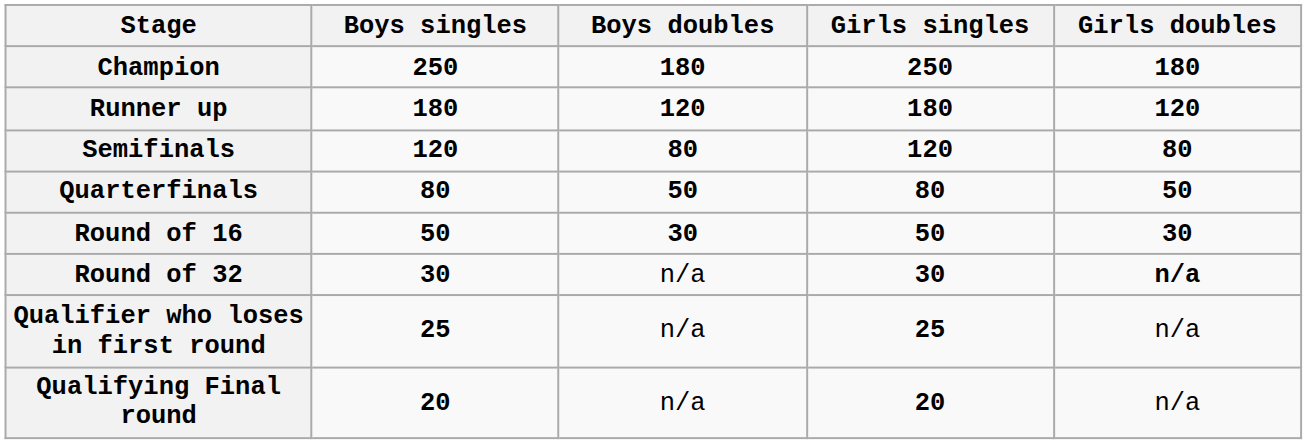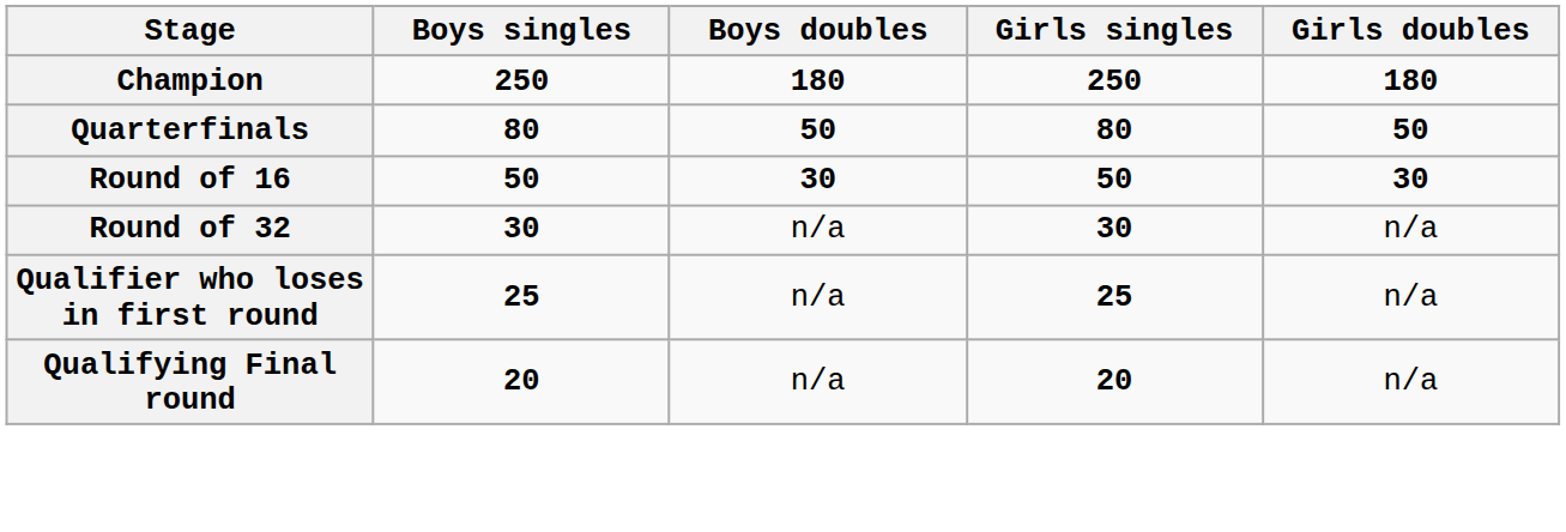- row: Runner up | 180 | 120 | 180 | 120
- row: Semifinals | 120 | 80 | 120 | 80
Round of 32 | Girls doubles: bold -> normal
